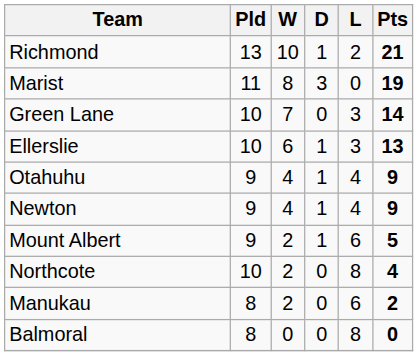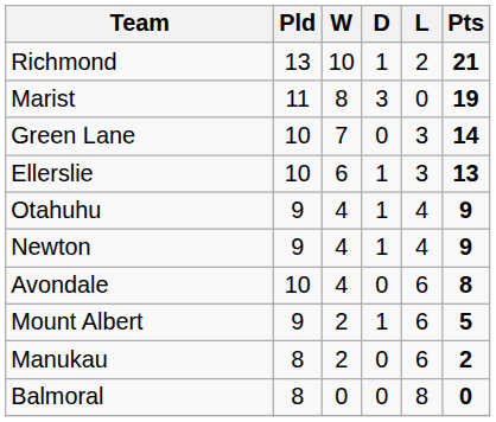+ row: Avondale | 10 | 4 | 0 | 6 | 8
- row: Northcote | 10 | 2 | 0 | 8 | 4
